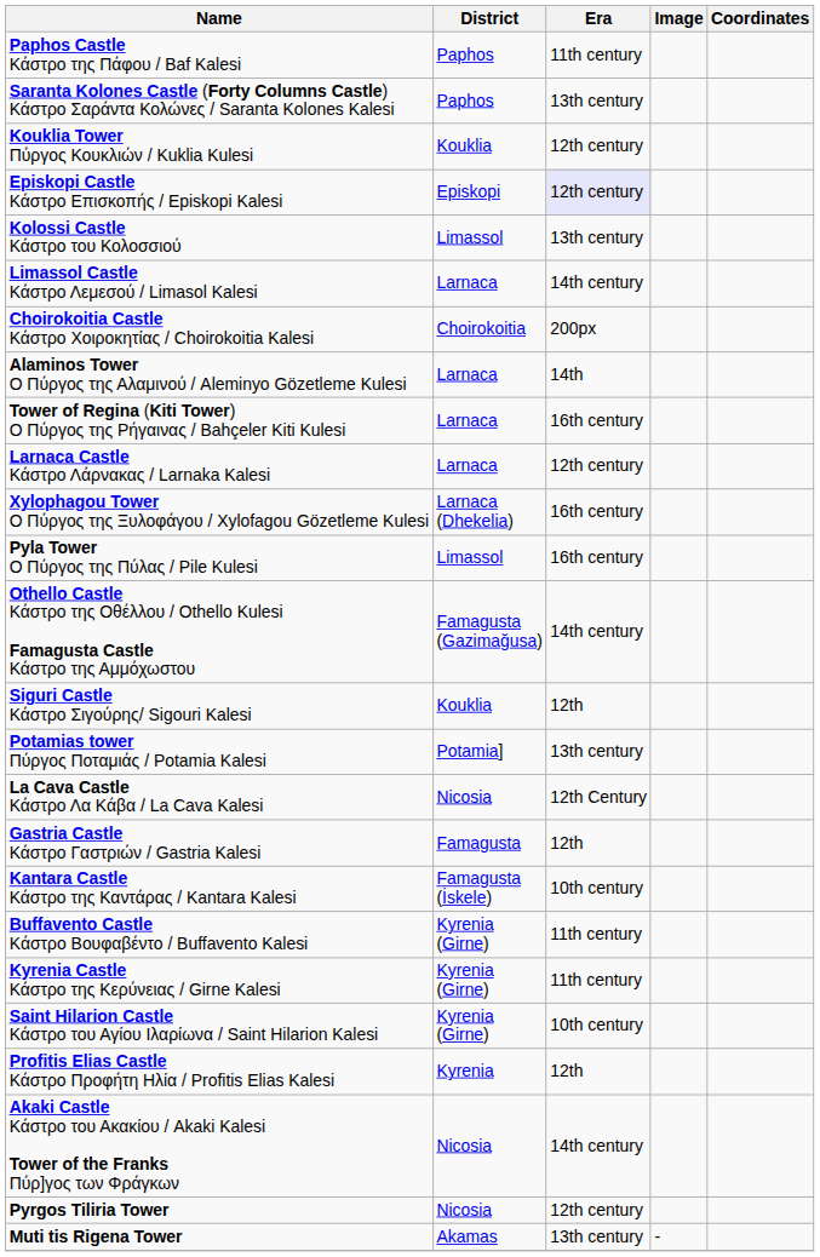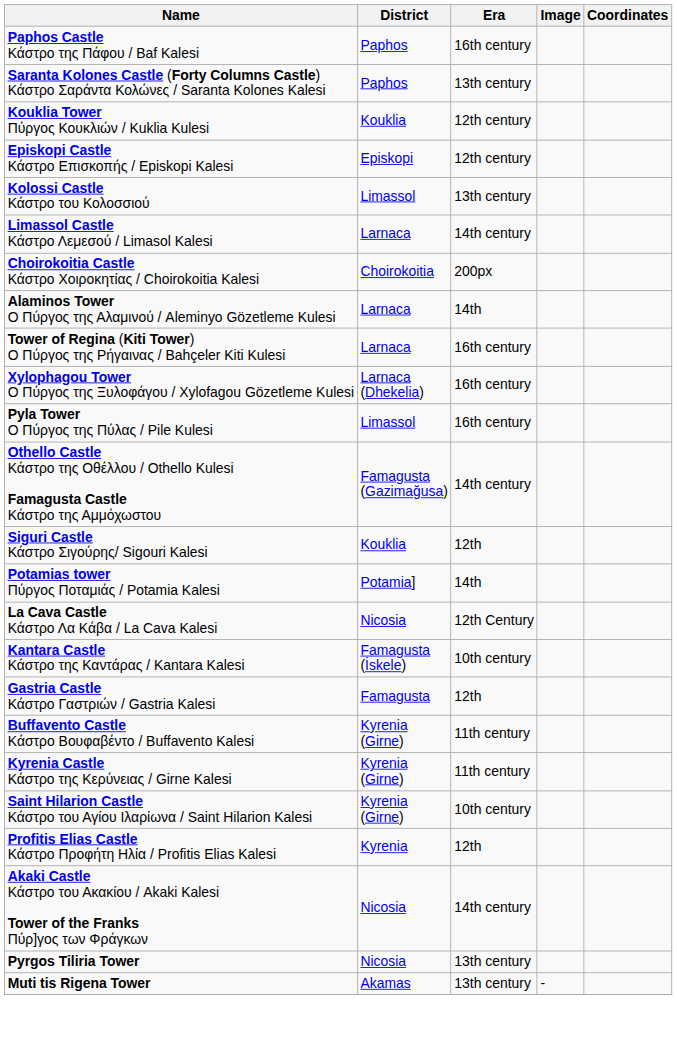Paphos Castle Κάστρο της Πάφου / Baf Kalesi | Era: 11th century -> 16th century
Episkopi Castle Κάστρο Επισκοπής / Episkopi Kalesi | Era: lavender background -> no background
- row: Larnaca Castle Κάστρο Λάρνακας / Larnaka Kalesi | Larnaca | 12th century
Potamias tower Πύργος Ποταμιάς / Potamia Kalesi | Era: 13th century -> 14th
rows swapped: Gastria Castle Κάστρο Γαστριών / Gastria Kalesi <-> Kantara Castle Κάστρο της Καντάρας / Kantara Kalesi
Pyrgos Tiliria Tower | Era: 12th century -> 13th century
